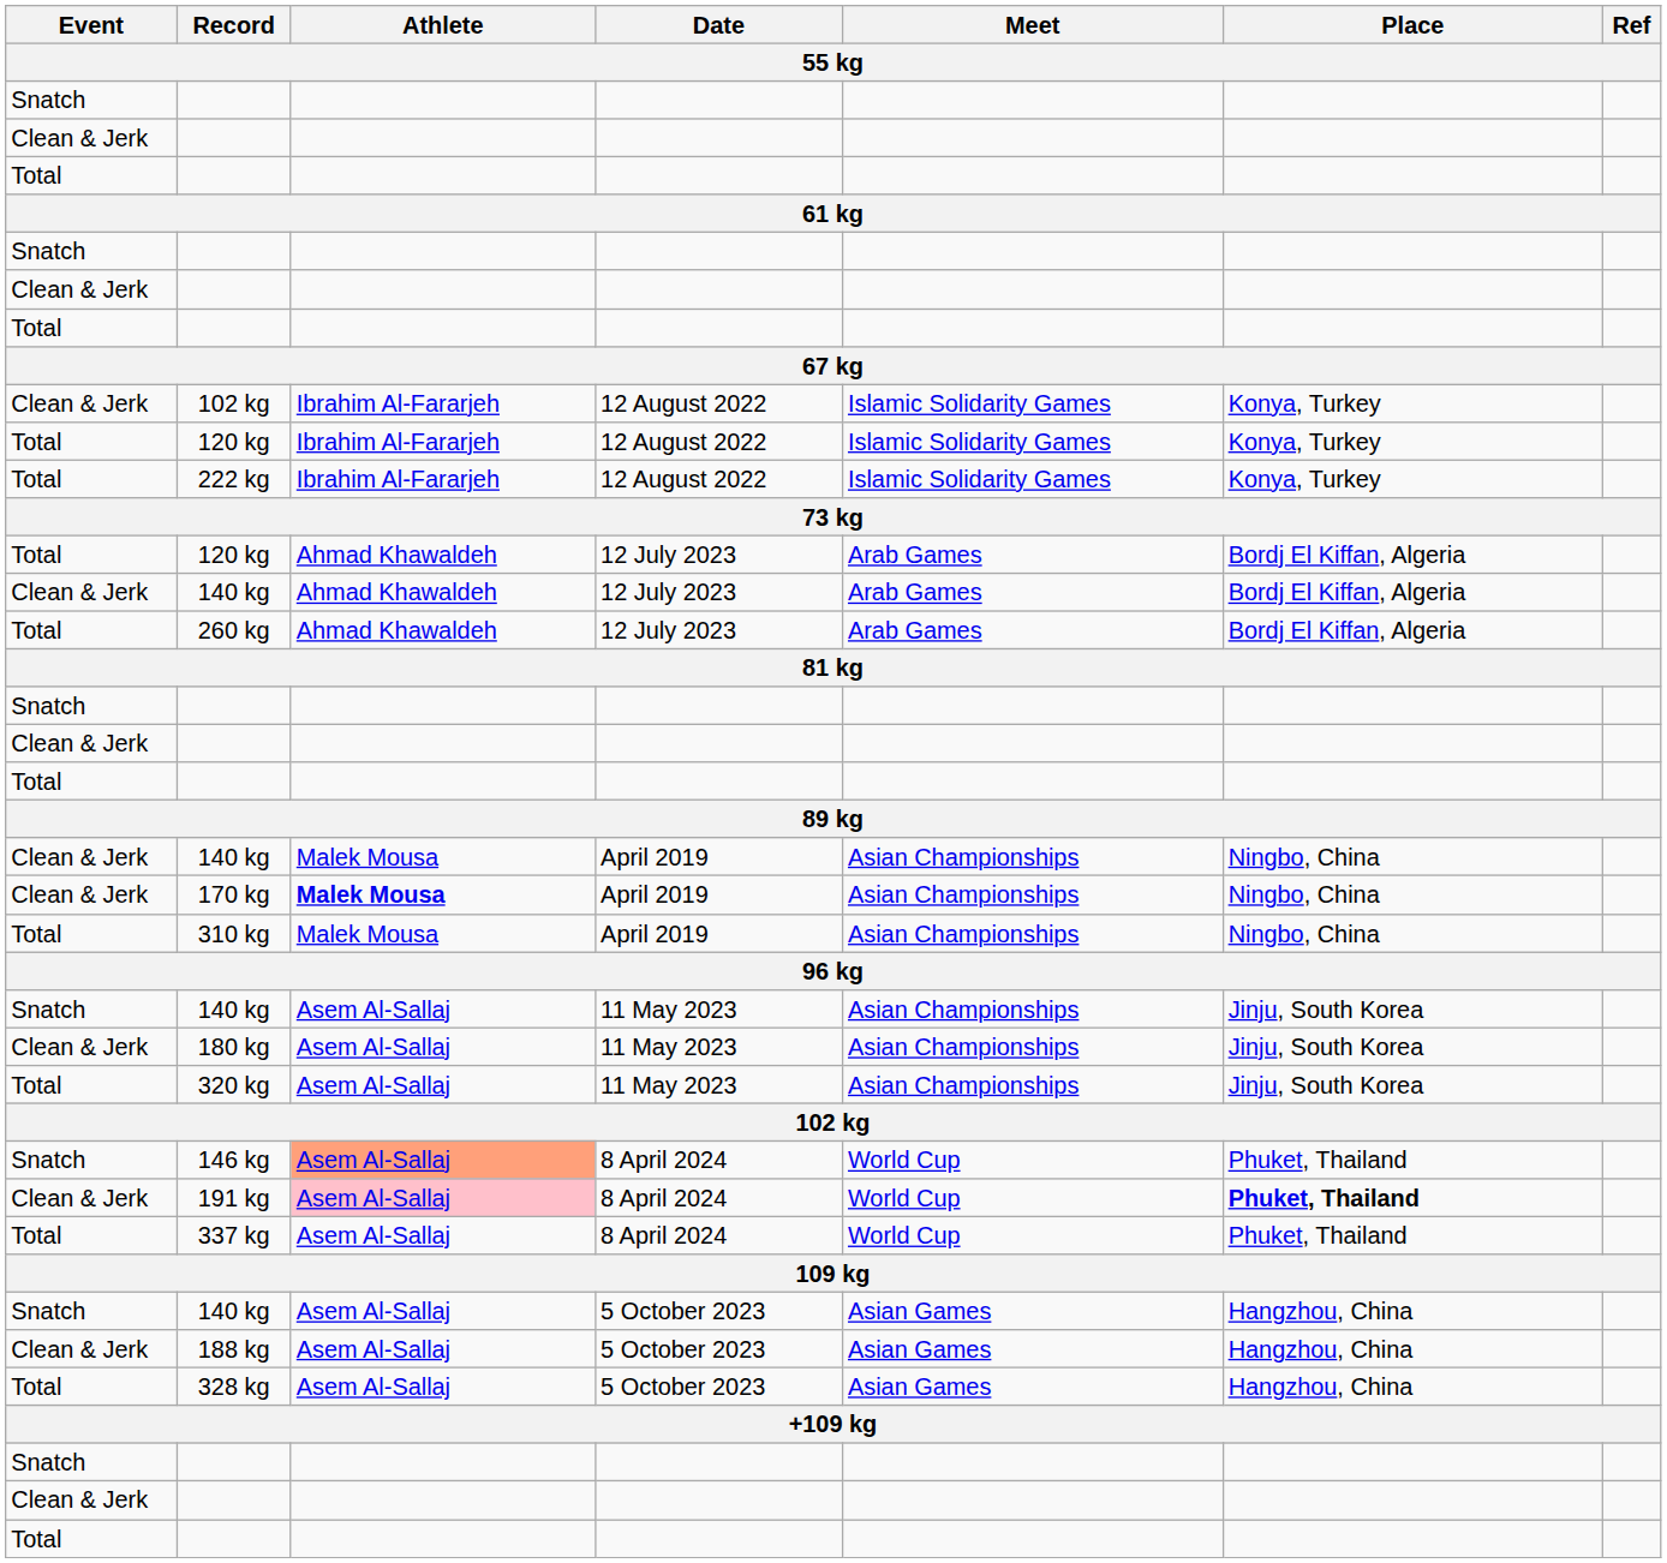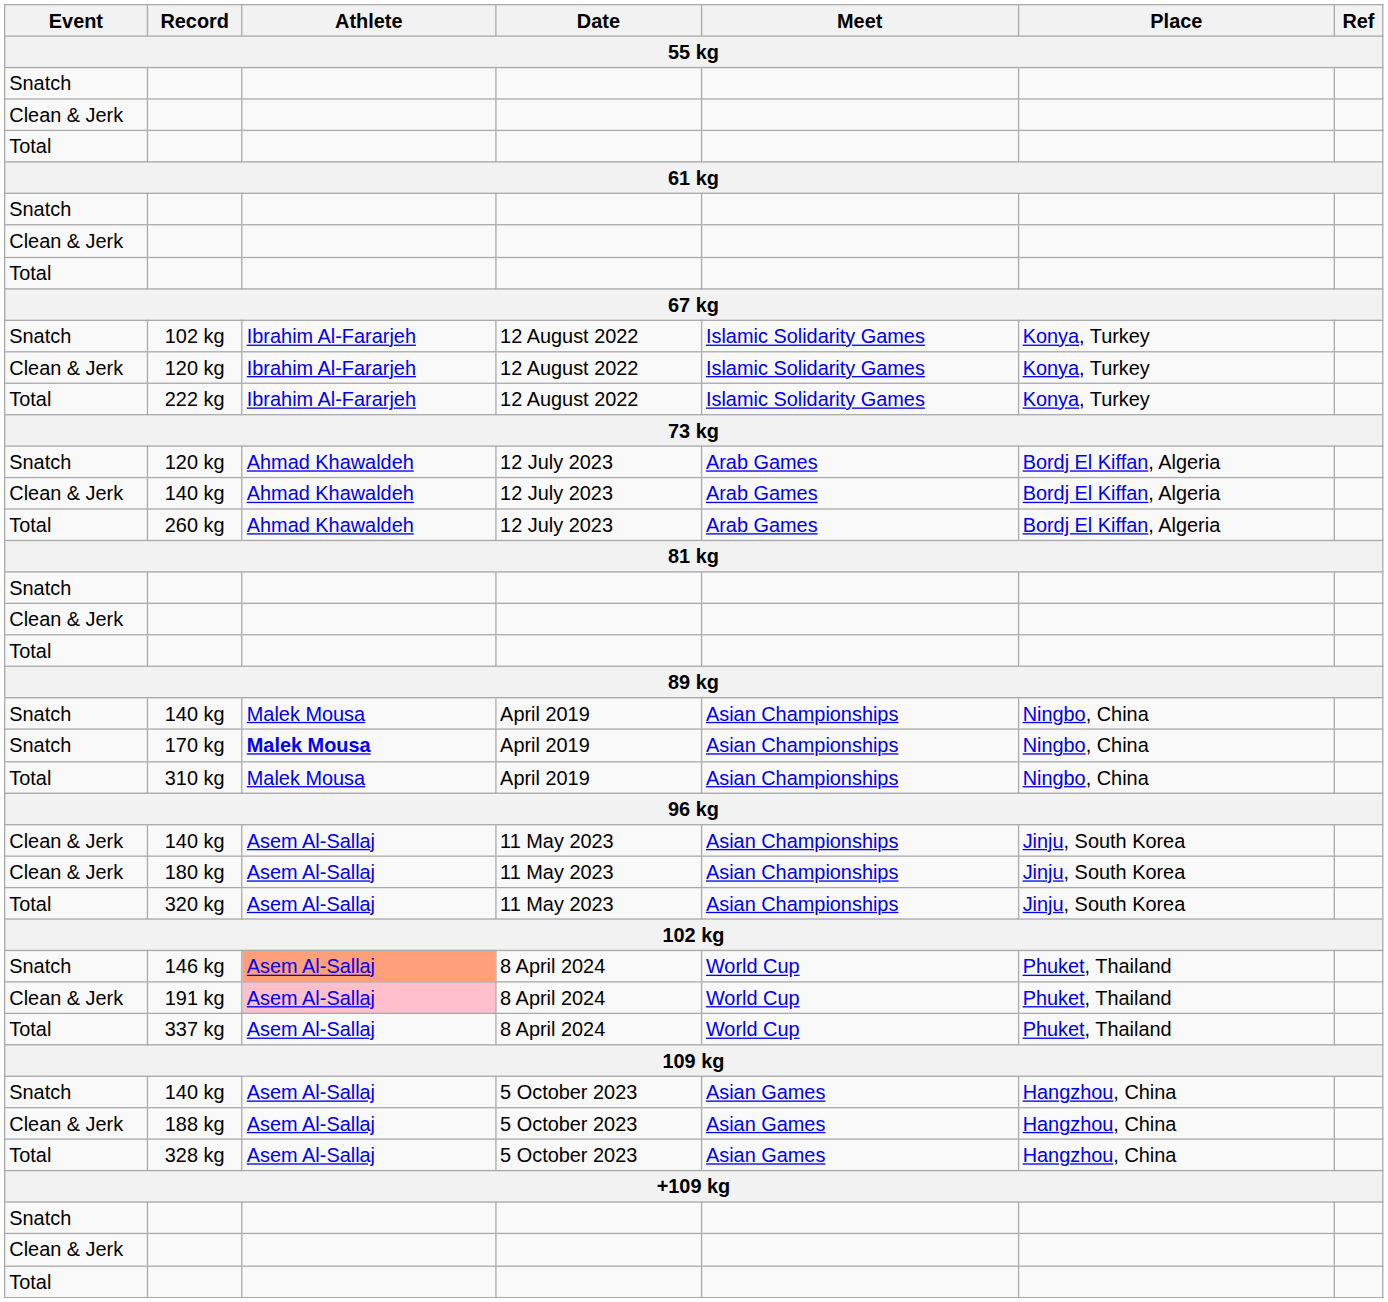102 kg / 12 August 2022 | Event: Clean & Jerk -> Snatch
120 kg / 12 August 2022 | Event: Total -> Clean & Jerk
120 kg / 12 July 2023 | Event: Total -> Snatch
140 kg / April 2019 | Event: Clean & Jerk -> Snatch
170 kg | Event: Clean & Jerk -> Snatch
140 kg / 11 May 2023 | Event: Snatch -> Clean & Jerk
191 kg | Place: bold -> normal
